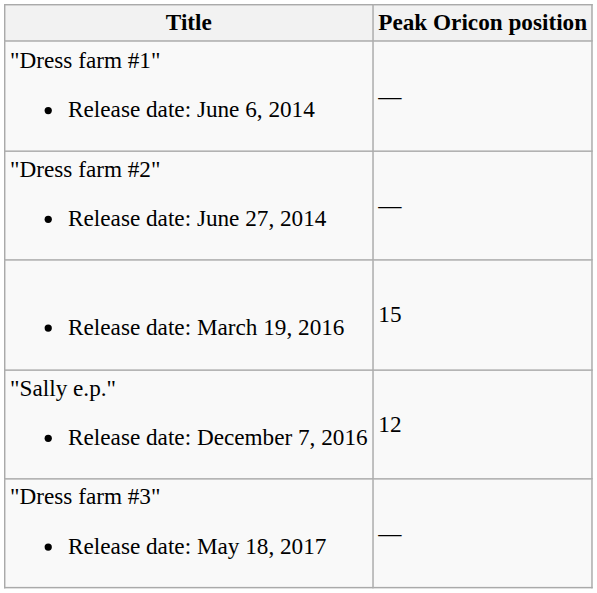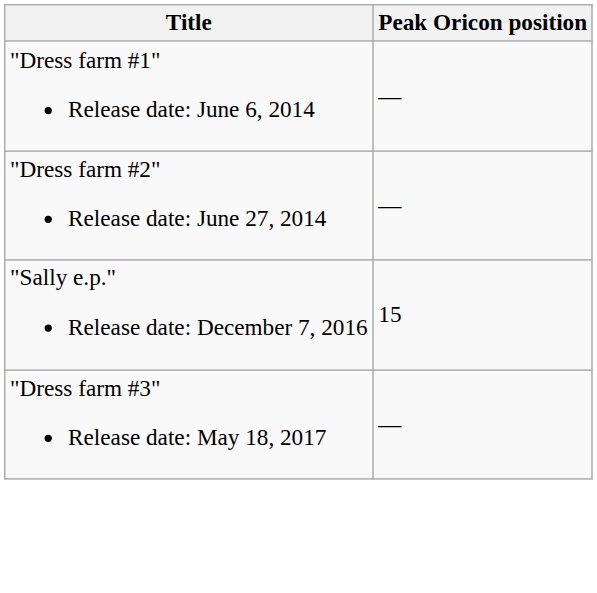- row: Release date: March 19, 2016 | 15
"Sally e.p." Release date: December 7, 2016 | Peak Oricon position: 12 -> 15
